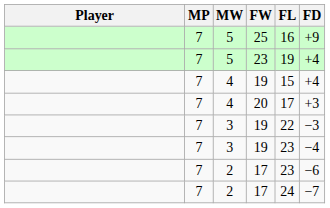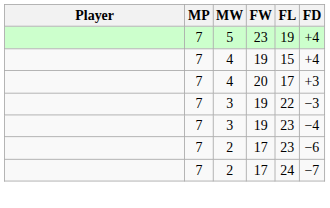- row: 7 | 5 | 25 | 16 | +9
